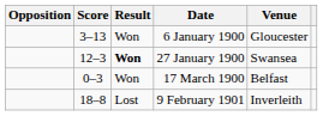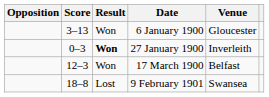27 January 1900 | Score: 12–3 -> 0–3
27 January 1900 | Venue: Swansea -> Inverleith
17 March 1900 | Score: 0–3 -> 12–3
9 February 1901 | Venue: Inverleith -> Swansea
